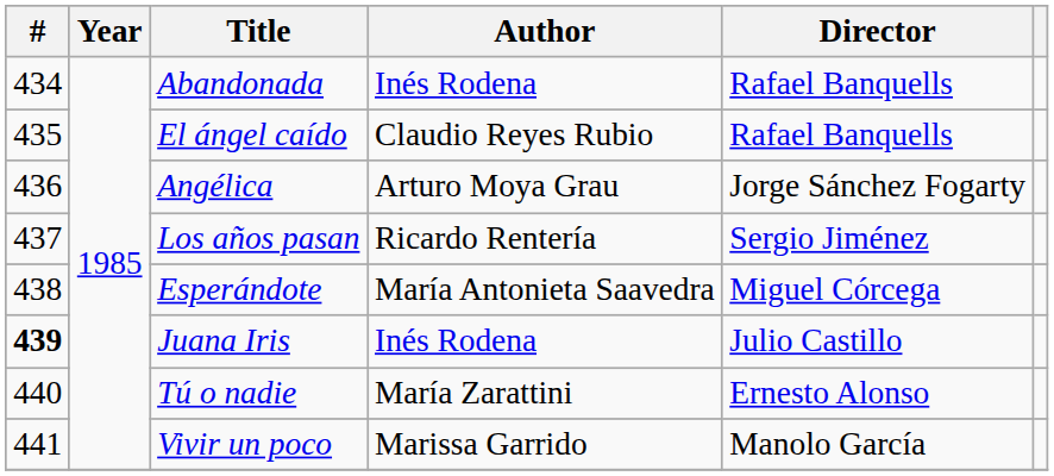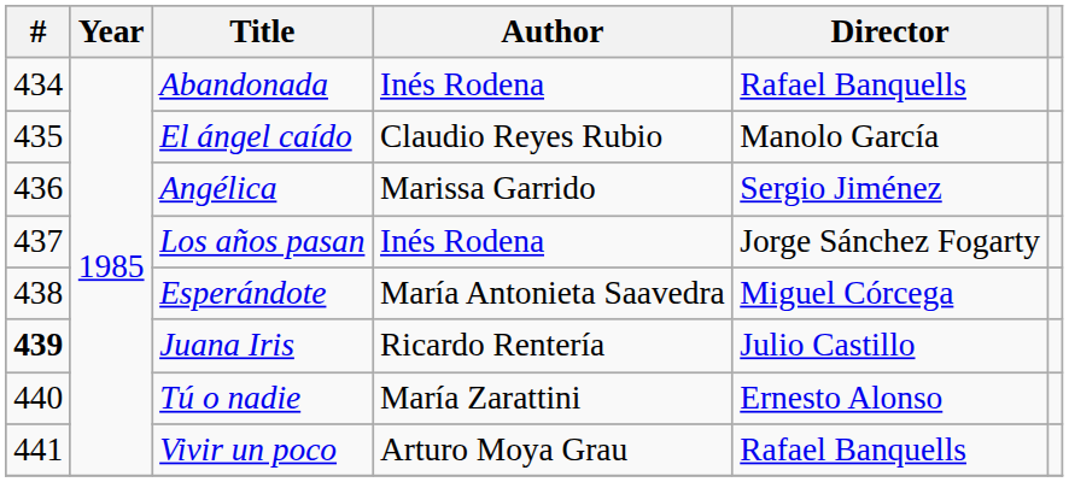El ángel caído | Director: Rafael Banquells -> Manolo García
Angélica | Author: Arturo Moya Grau -> Marissa Garrido
Angélica | Director: Jorge Sánchez Fogarty -> Sergio Jiménez
Los años pasan | Author: Ricardo Rentería -> Inés Rodena
Los años pasan | Director: Sergio Jiménez -> Jorge Sánchez Fogarty
Juana Iris | Author: Inés Rodena -> Ricardo Rentería
Vivir un poco | Author: Marissa Garrido -> Arturo Moya Grau
Vivir un poco | Director: Manolo García -> Rafael Banquells
